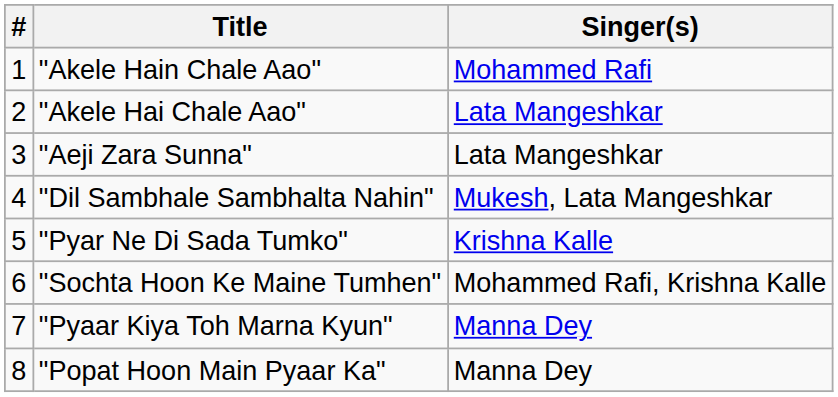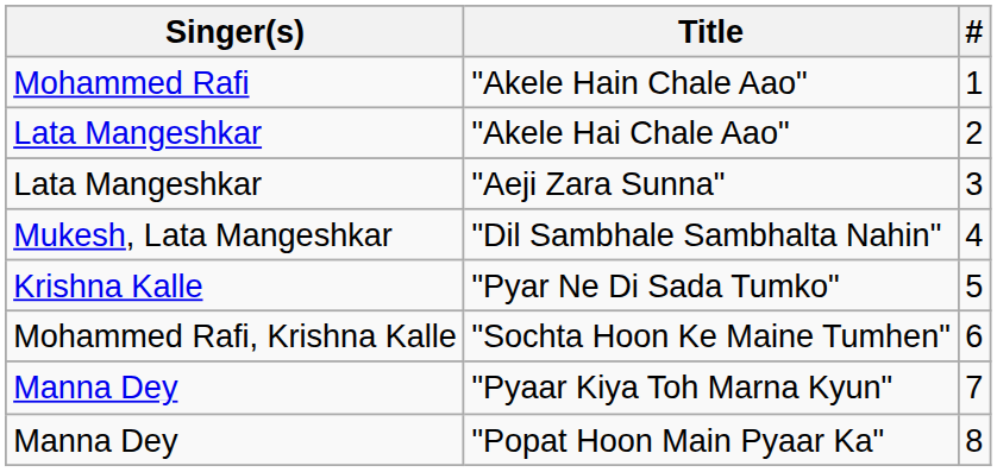columns swapped: # <-> Singer(s)
